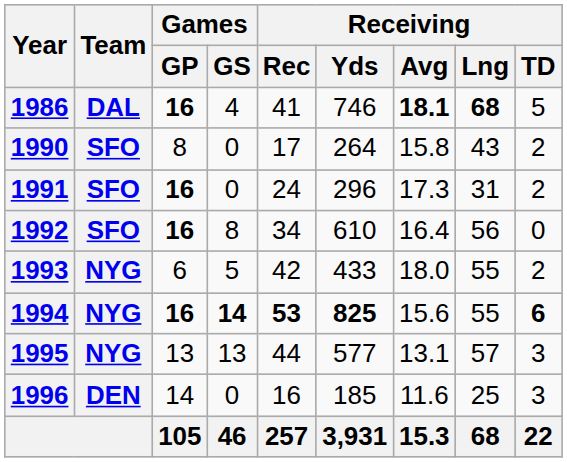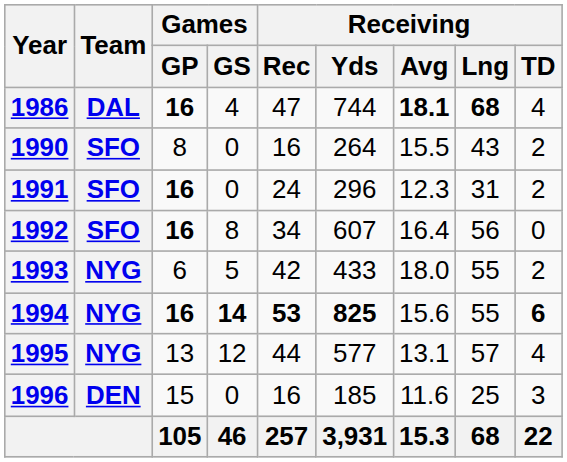1986 | Receiving / Rec: 41 -> 47
1986 | Receiving / Yds: 746 -> 744
1986 | Receiving / TD: 5 -> 4
1990 | Receiving / Rec: 17 -> 16
1990 | Receiving / Avg: 15.8 -> 15.5
1991 | Receiving / Avg: 17.3 -> 12.3
1992 | Receiving / Yds: 610 -> 607
1995 | Games / GS: 13 -> 12
1995 | Receiving / TD: 3 -> 4
1996 | Games / GP: 14 -> 15
